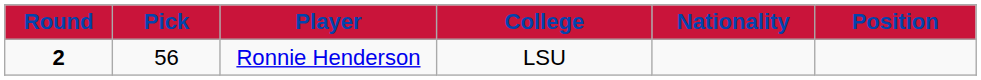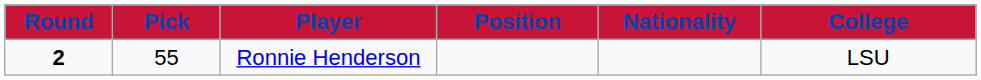columns swapped: Position <-> College
Ronnie Henderson | Pick: 56 -> 55
